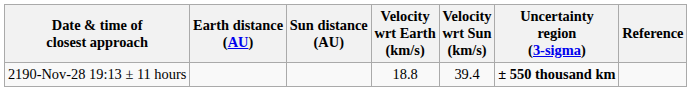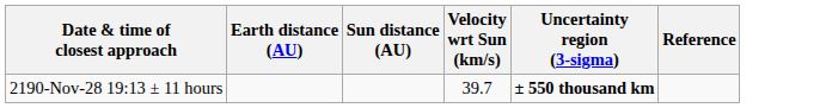- column: Velocity wrt Earth (km/s) | 18.8
2190-Nov-28 19:13 ± 11 hours | Velocity wrt Sun (km/s): 39.4 -> 39.7
